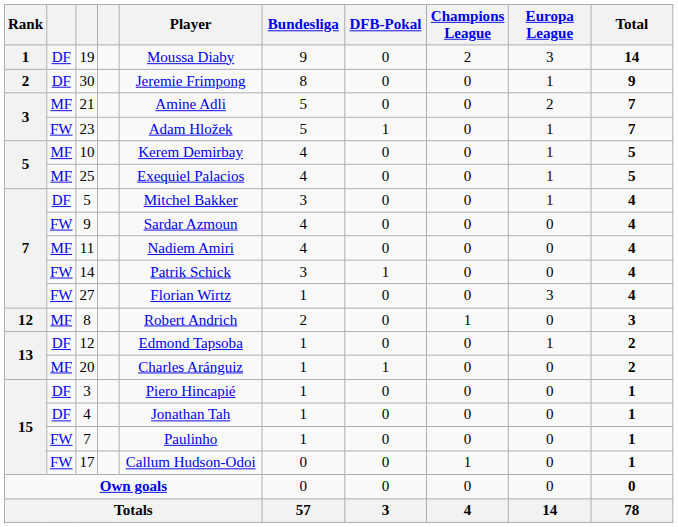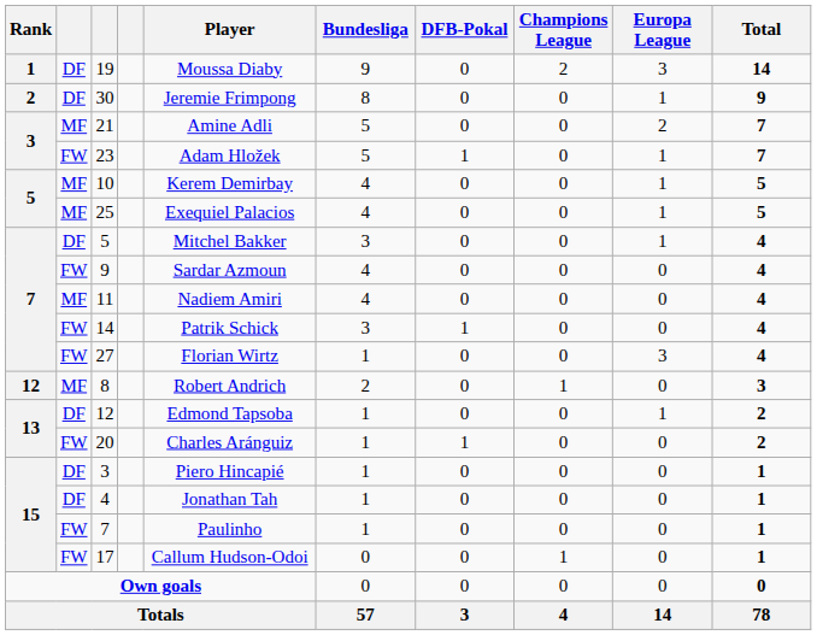20 | column 2: MF -> FW
